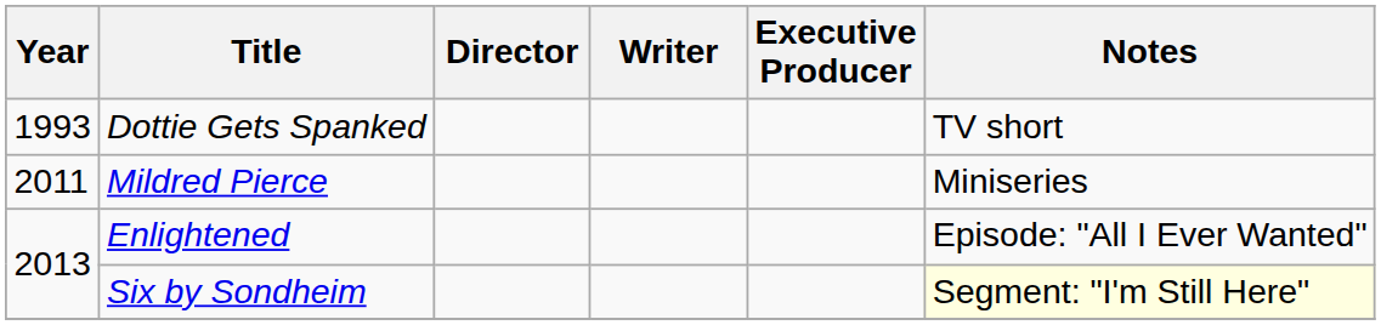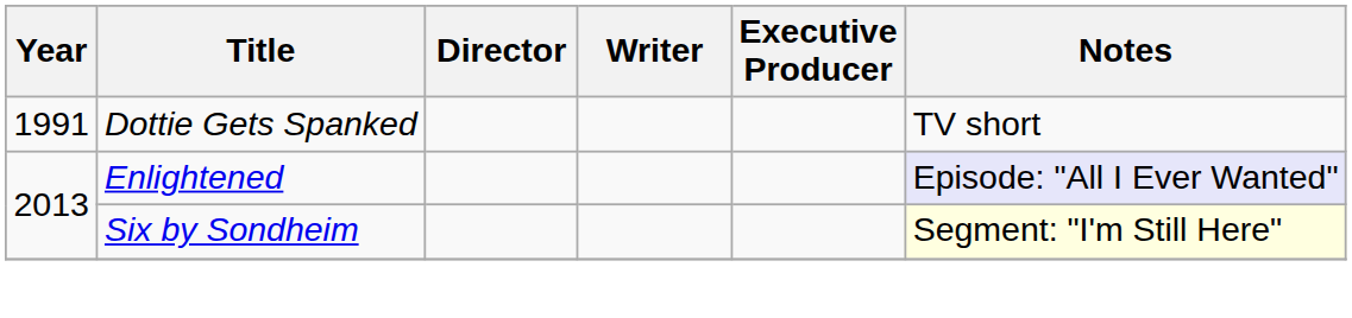Dottie Gets Spanked | Year: 1993 -> 1991
- row: 2011 | Mildred Pierce | Miniseries
Enlightened | Notes: no background -> lavender background
